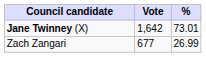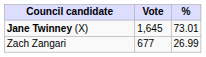Jane Twinney (X) | Vote: 1,642 -> 1,645
